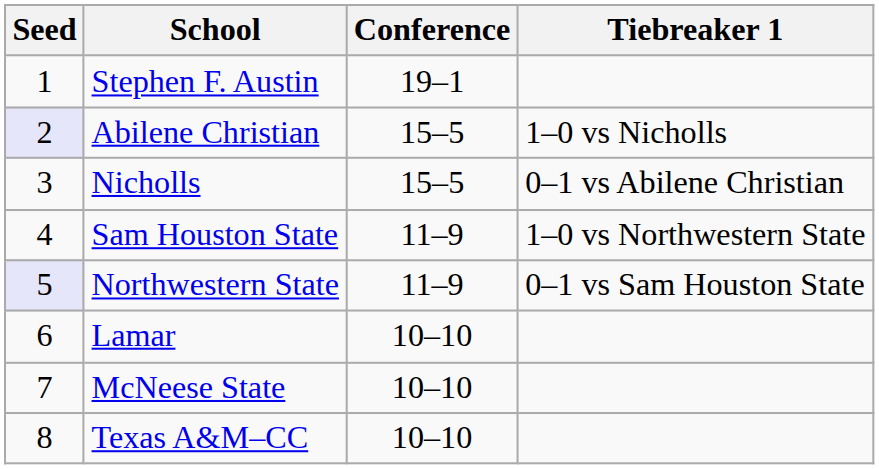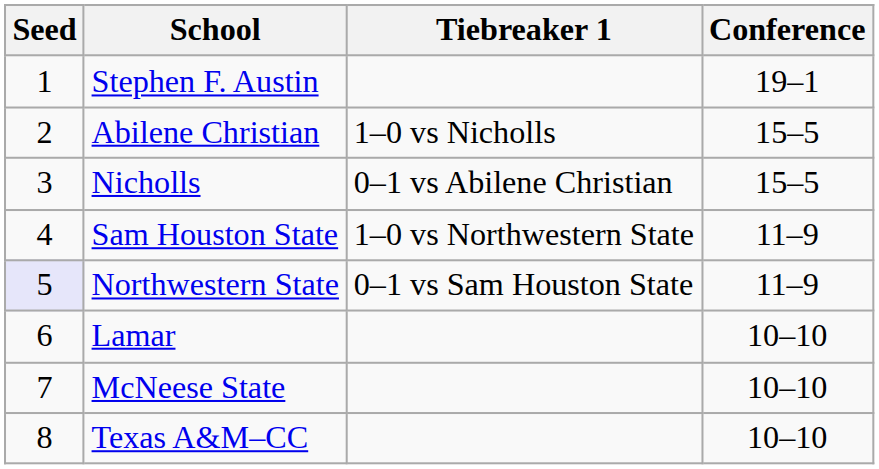columns swapped: Conference <-> Tiebreaker 1
Abilene Christian | Seed: lavender background -> no background
